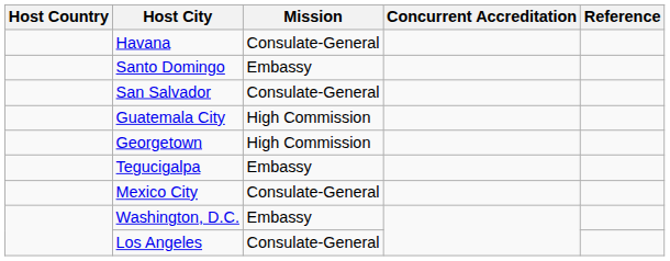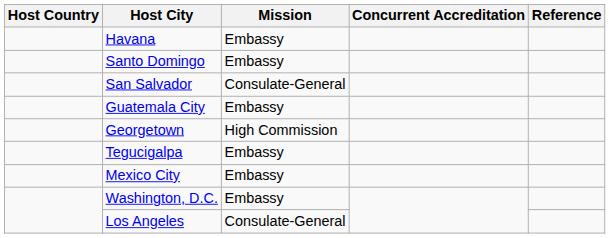Havana | Mission: Consulate-General -> Embassy
Guatemala City | Mission: High Commission -> Embassy
Mexico City | Mission: Consulate-General -> Embassy
